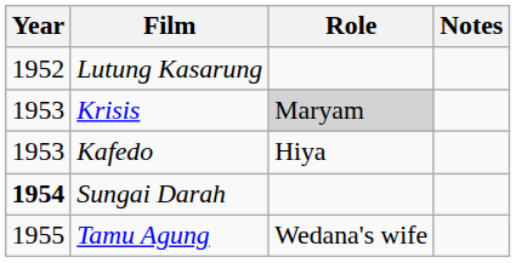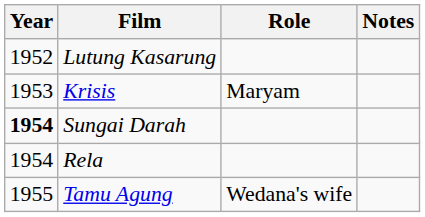Krisis | Role: lightgrey background -> no background
- row: 1953 | Kafedo | Hiya
+ row: 1954 | Rela
